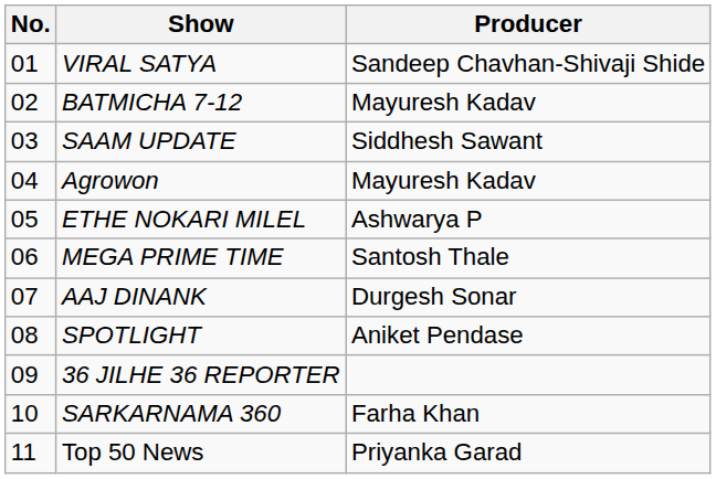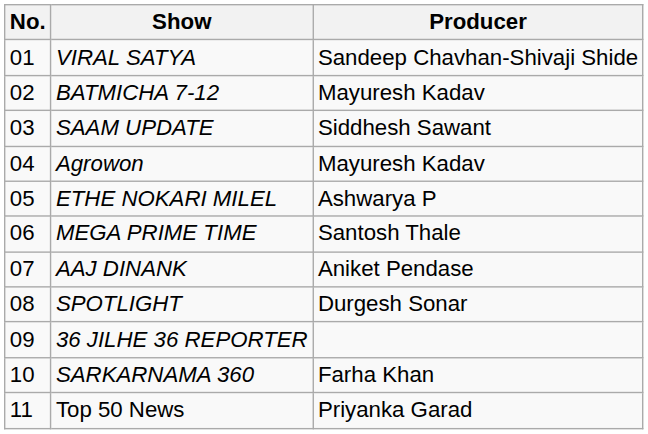AAJ DINANK | Producer: Durgesh Sonar -> Aniket Pendase
SPOTLIGHT | Producer: Aniket Pendase -> Durgesh Sonar
